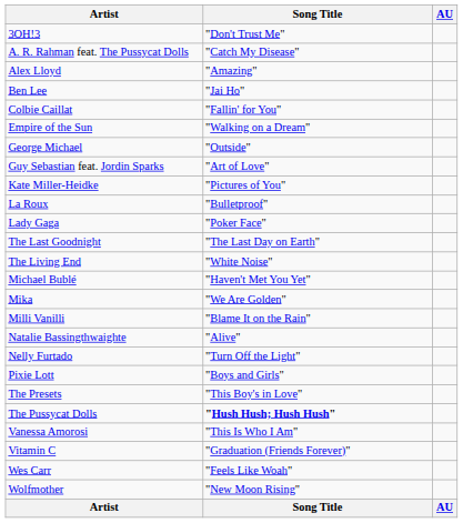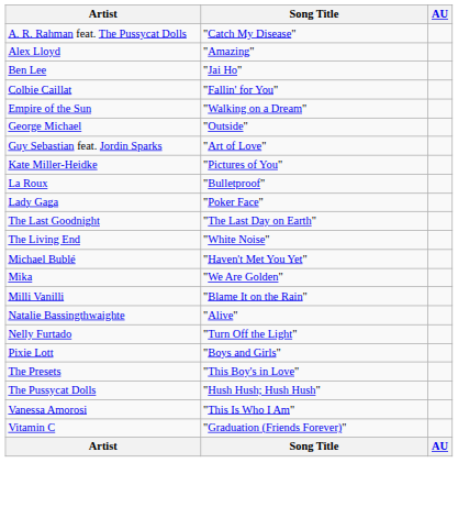- row: 3OH!3 | "Don't Trust Me"
The Pussycat Dolls | Song Title: bold -> normal
- row: Wes Carr | "Feels Like Woah"
- row: Wolfmother | "New Moon Rising"
